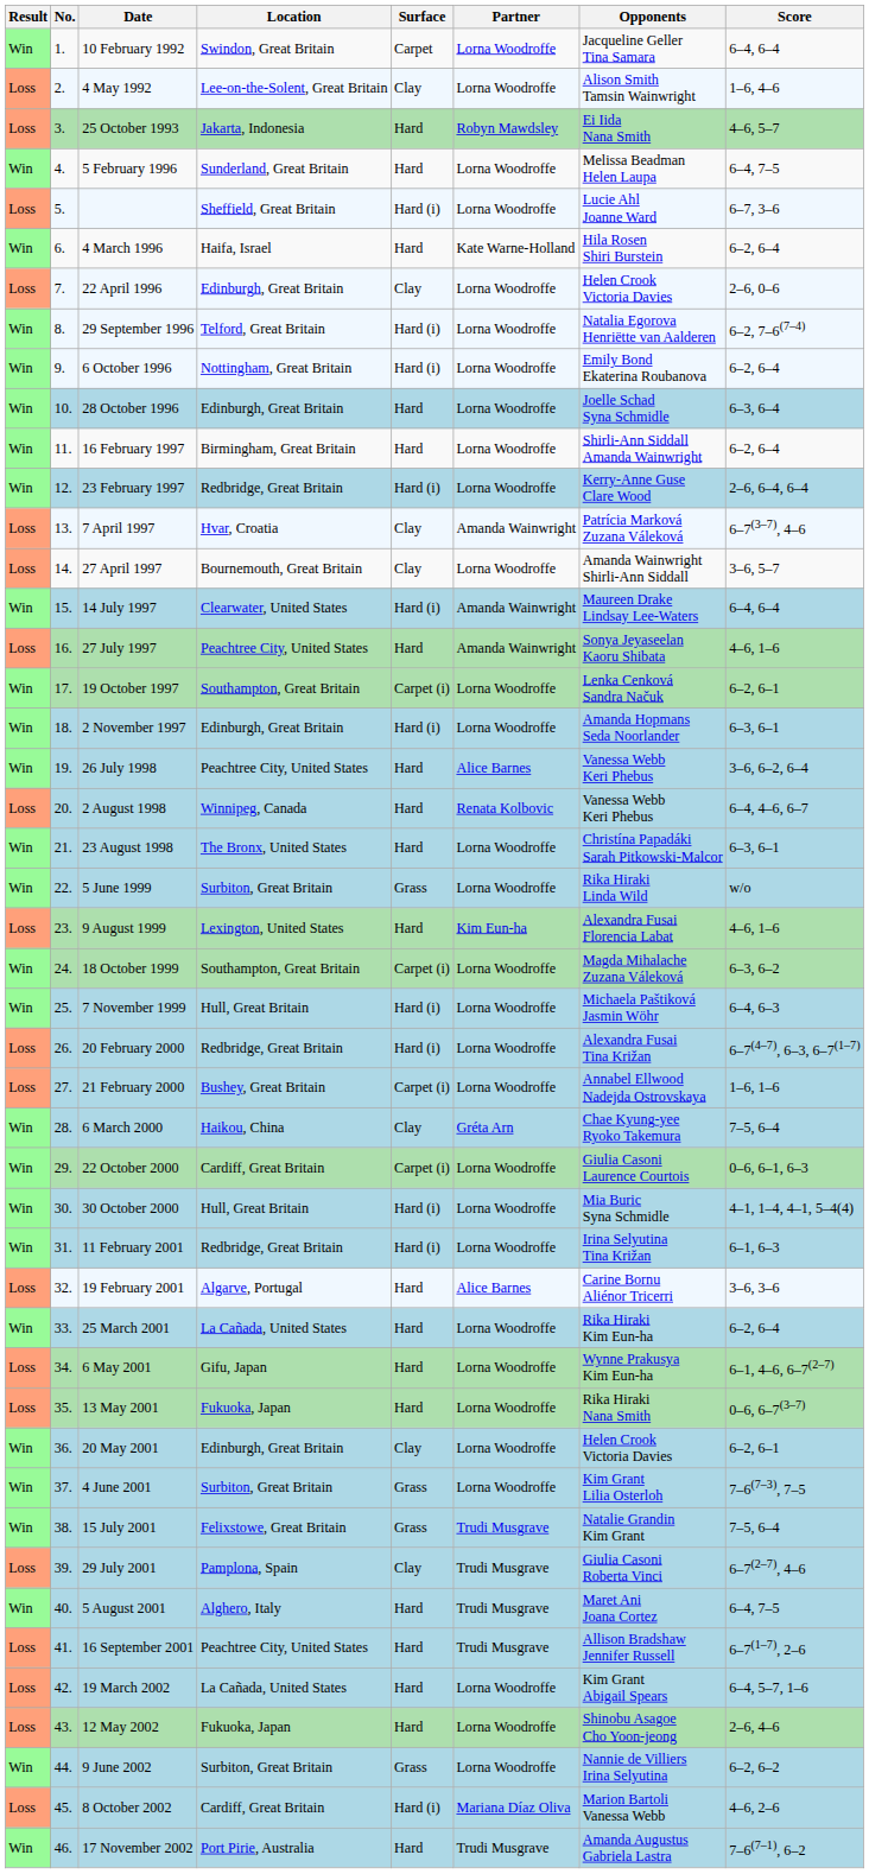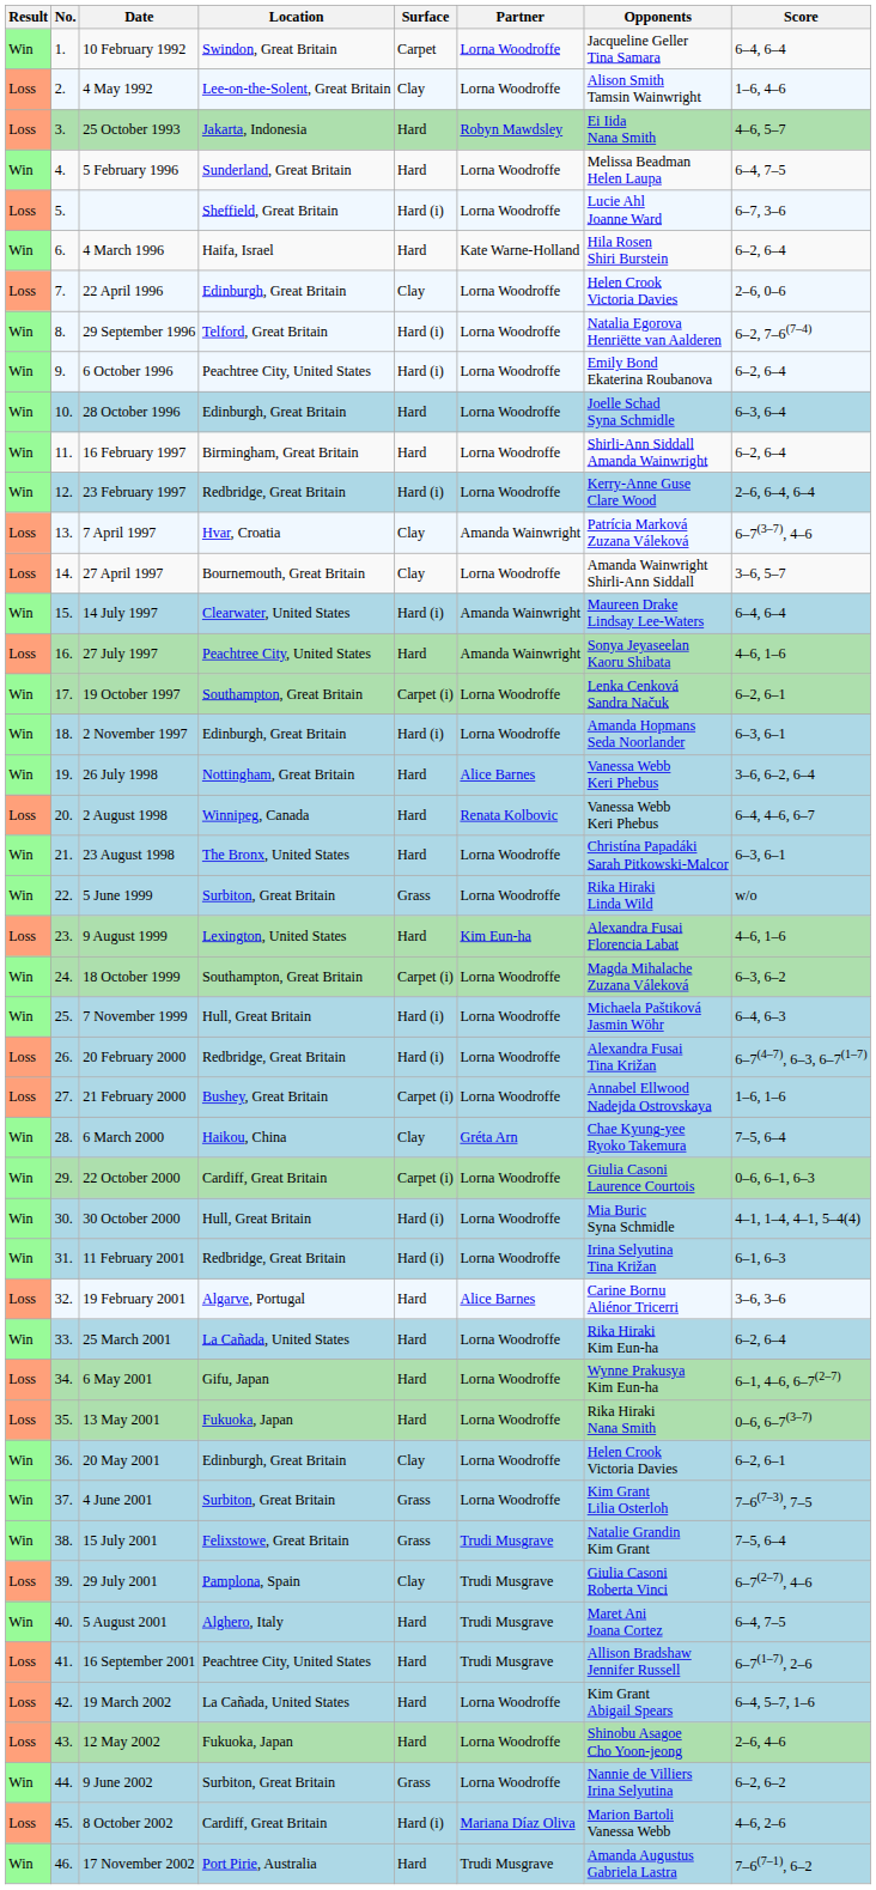6 October 1996 | Location: Nottingham, Great Britain -> Peachtree City, United States
26 July 1998 | Location: Peachtree City, United States -> Nottingham, Great Britain
